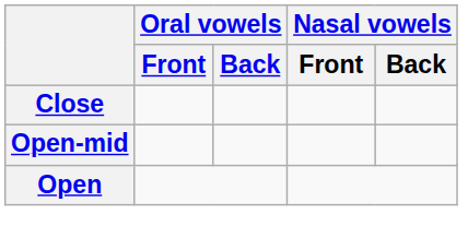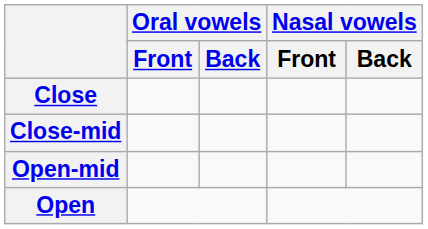+ row: Close-mid
